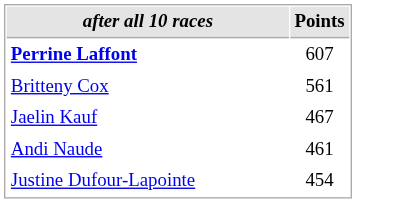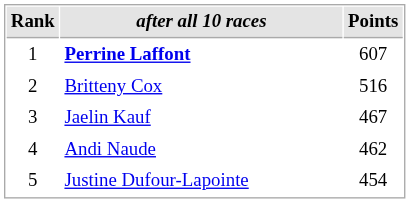+ column: Rank | 1 | 2 | 3 | 4 | 5
Britteny Cox | Points: 561 -> 516
Andi Naude | Points: 461 -> 462
